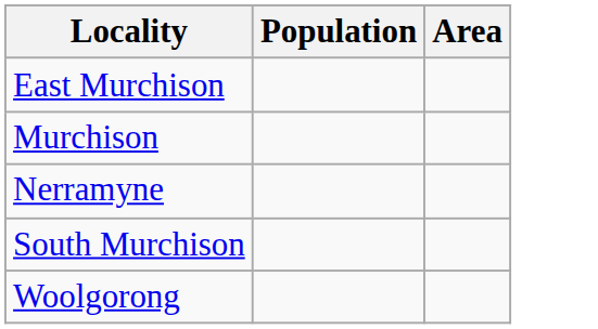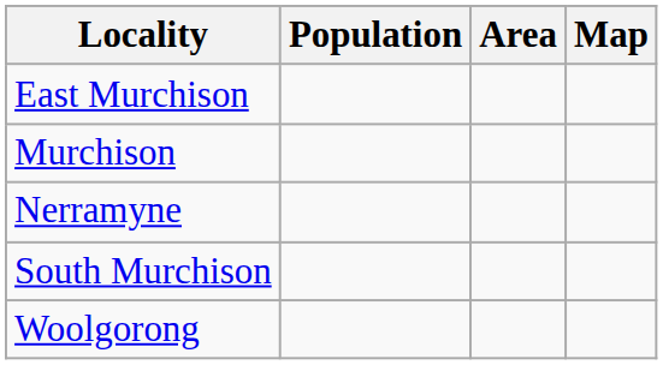+ column: Map
